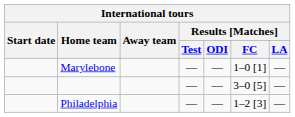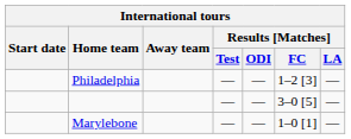rows swapped: Marylebone <-> Philadelphia
